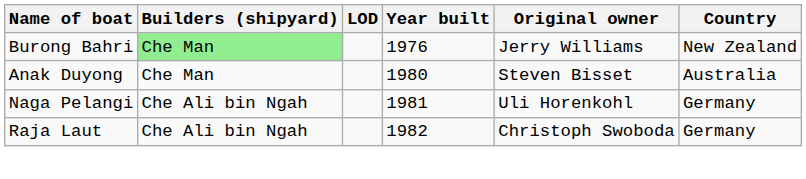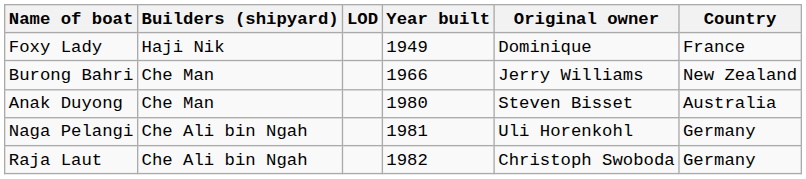+ row: Foxy Lady | Haji Nik | 1949 | Dominique | France
Burong Bahri | Builders (shipyard): lightgreen background -> no background
Burong Bahri | Year built: 1976 -> 1966
